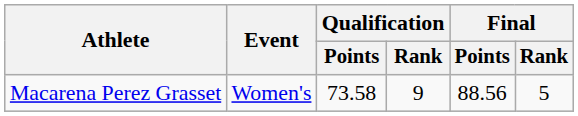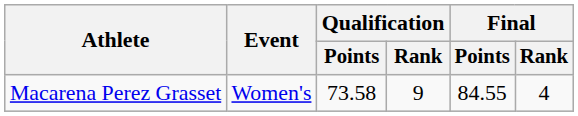Macarena Perez Grasset | Final / Points: 88.56 -> 84.55
Macarena Perez Grasset | Final / Rank: 5 -> 4
